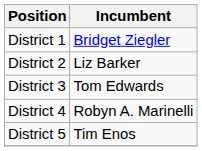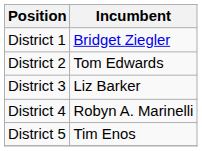District 2 | Incumbent: Liz Barker -> Tom Edwards
District 3 | Incumbent: Tom Edwards -> Liz Barker
